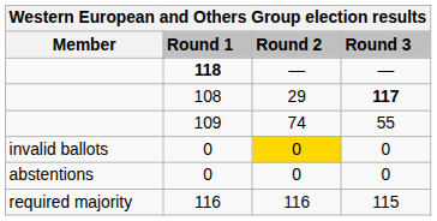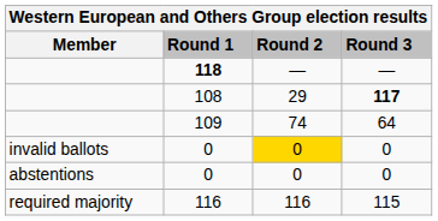109 | Round 3: 55 -> 64
